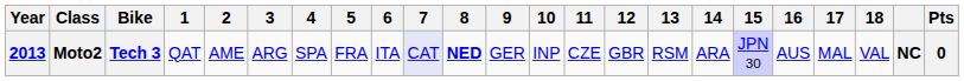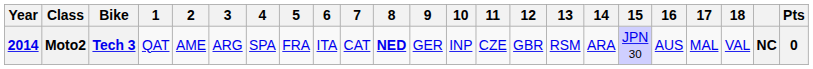Moto2 | Year: 2013 -> 2014
Moto2 | 7: lavender background -> no background
